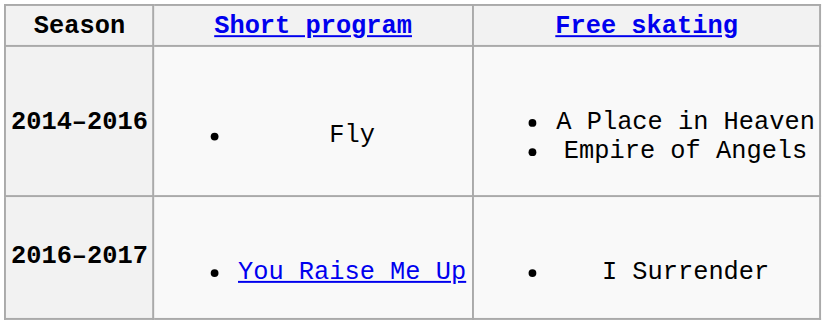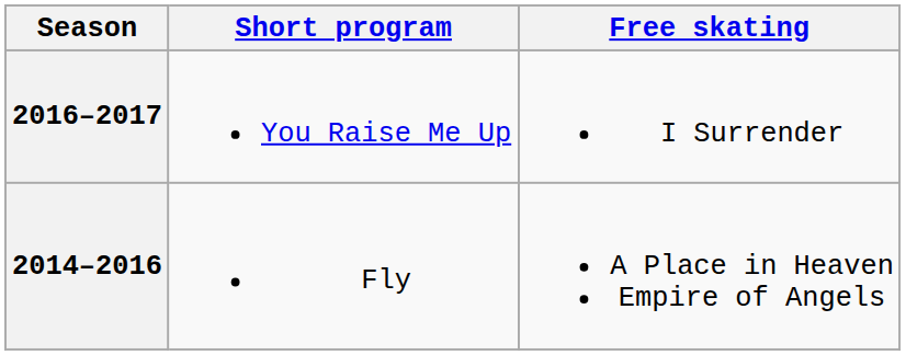rows swapped: 2016–2017 <-> 2014–2016
